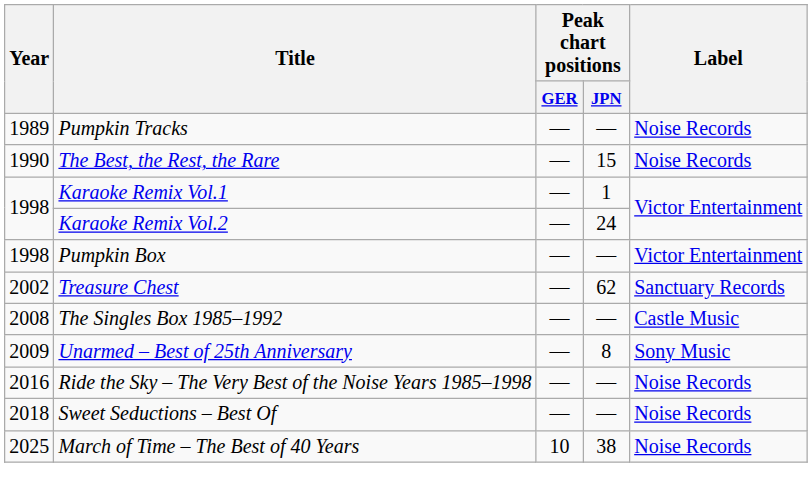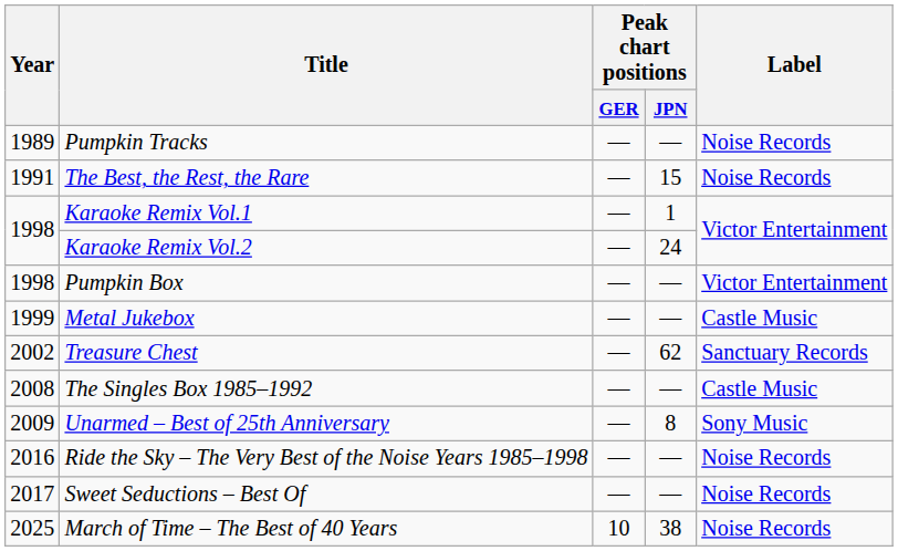The Best, the Rest, the Rare | Year: 1990 -> 1991
+ row: 1999 | Metal Jukebox | — | — | Castle Music
Sweet Seductions – Best Of | Year: 2018 -> 2017
